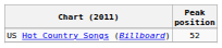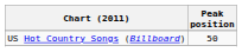US Hot Country Songs (Billboard) | Peak position: 52 -> 50
